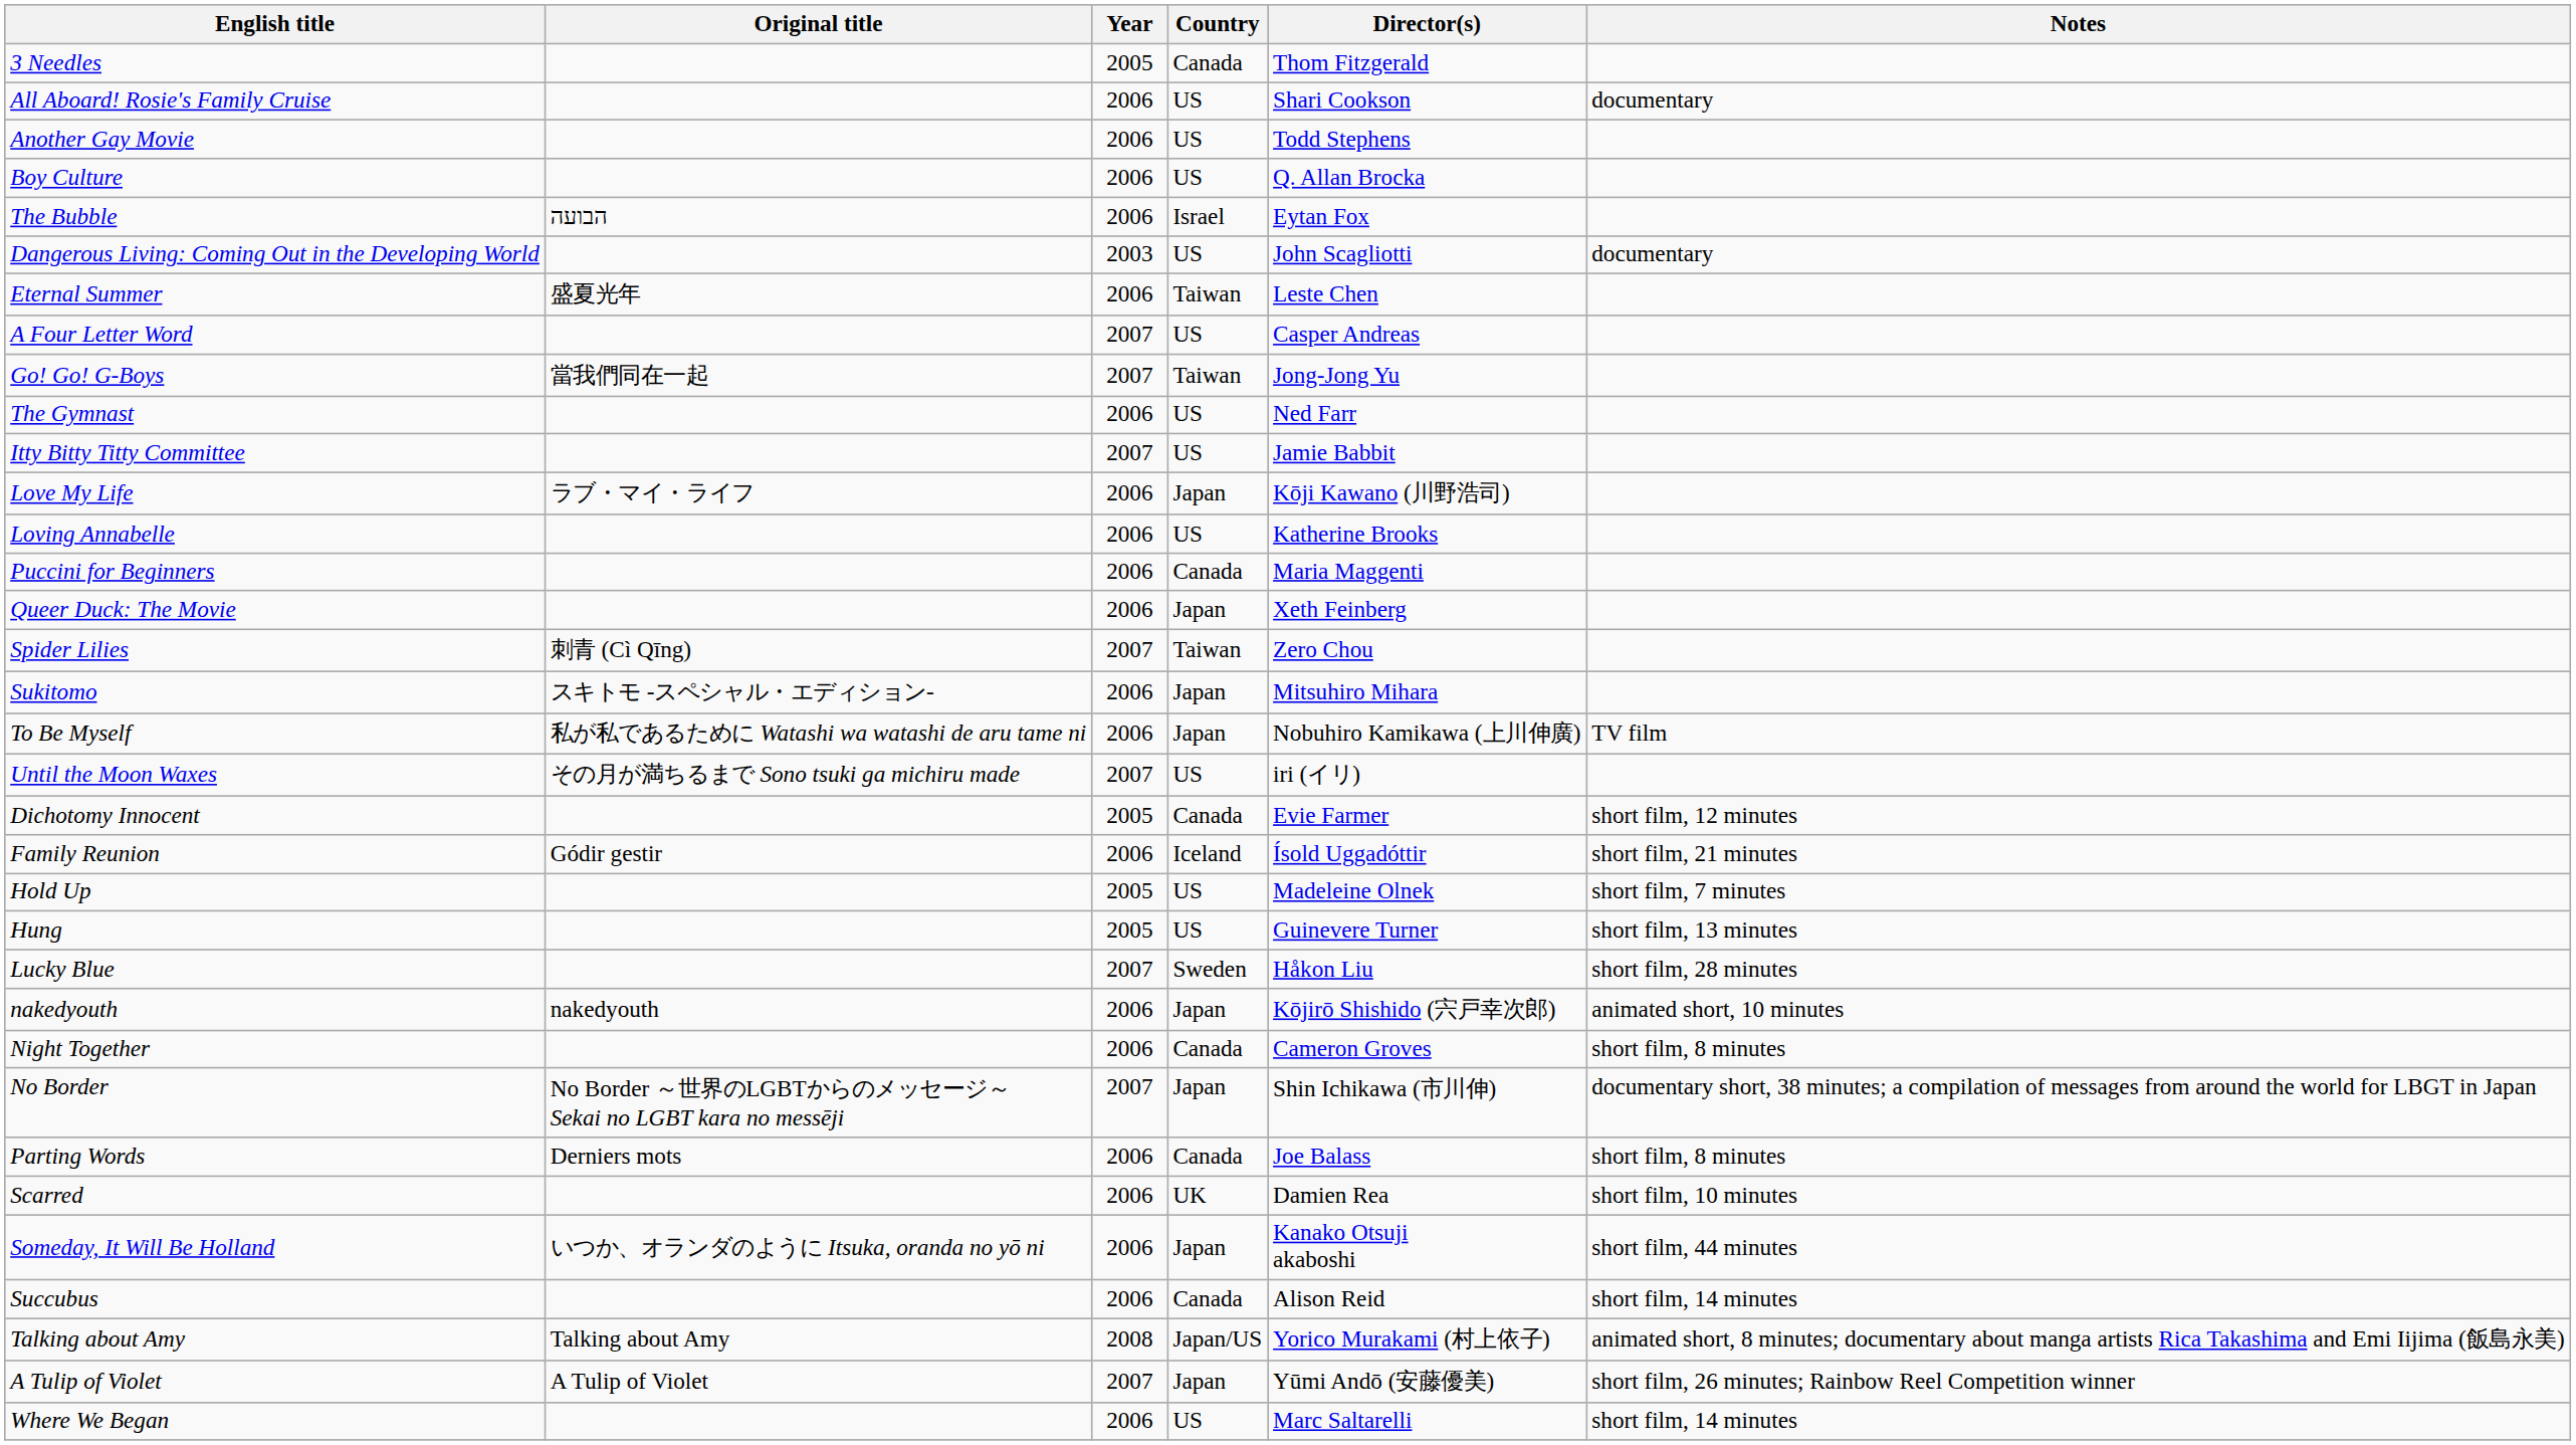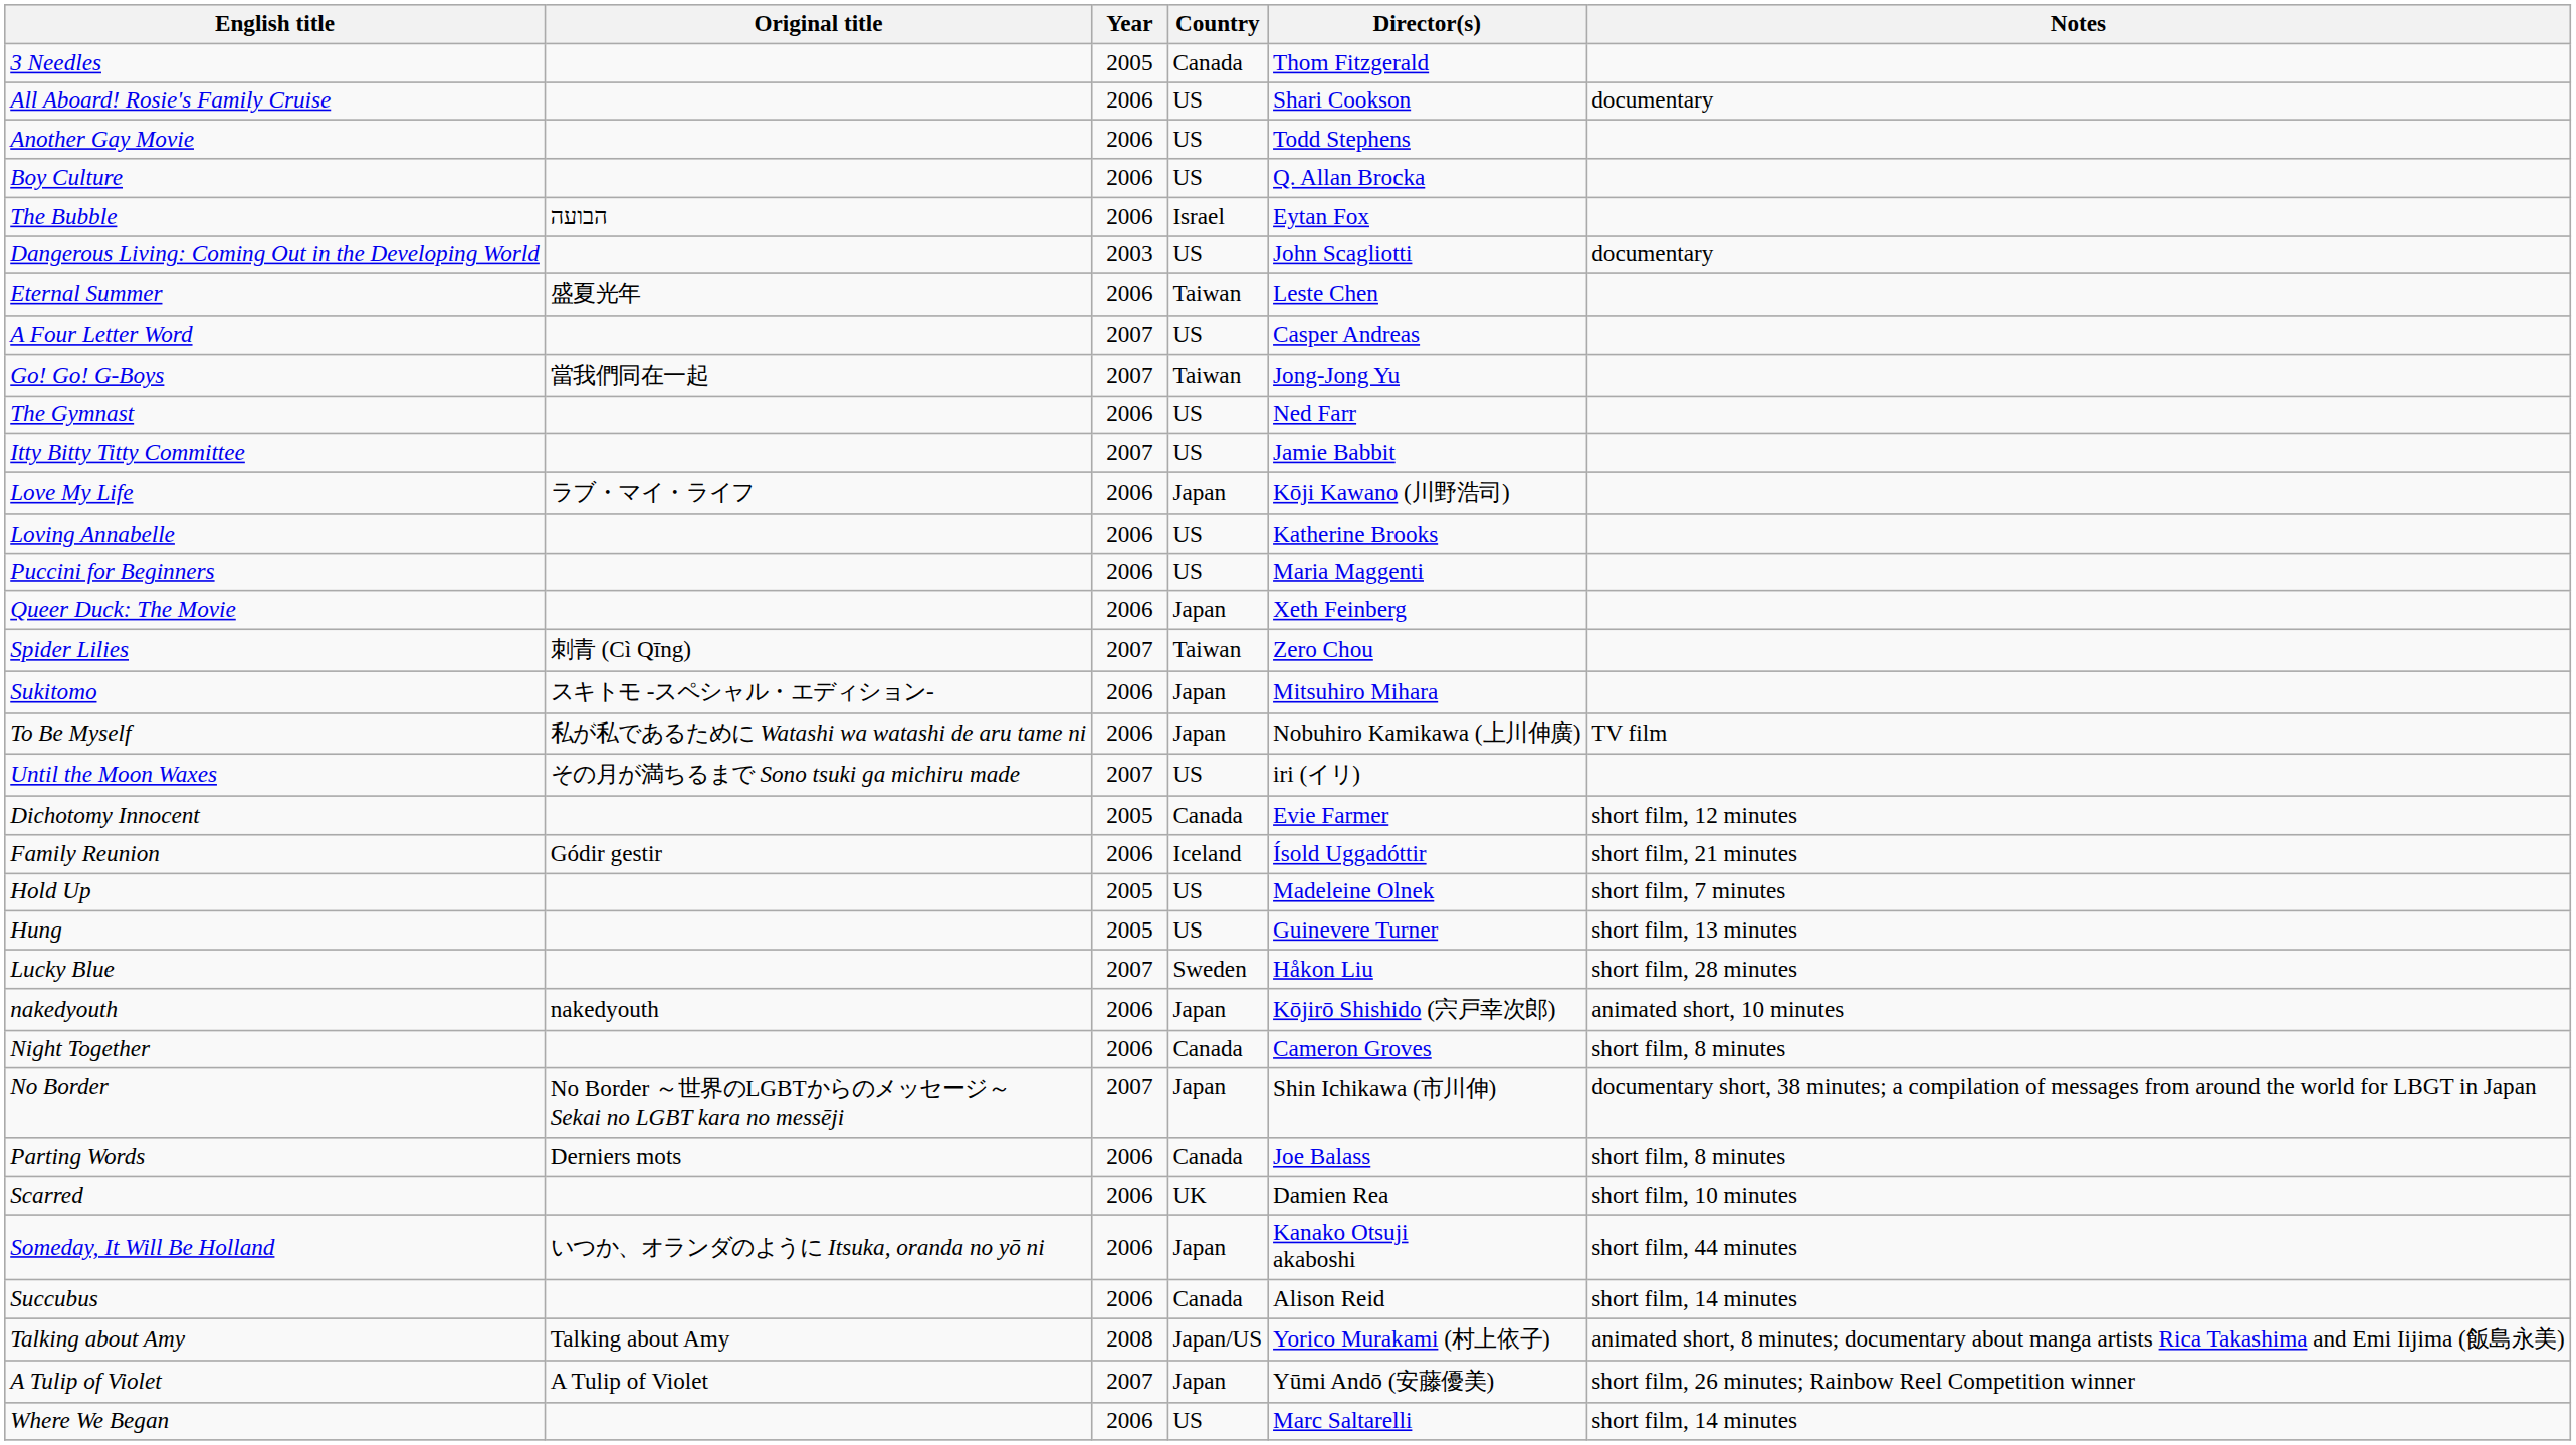Puccini for Beginners | Country: Canada -> US
